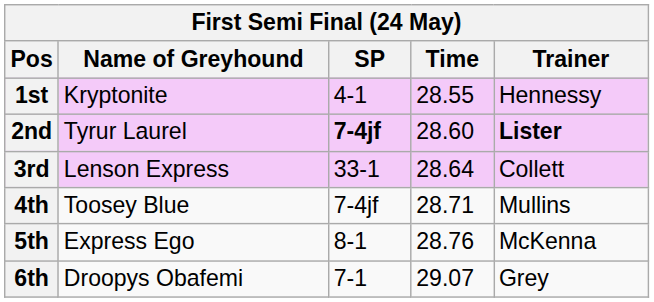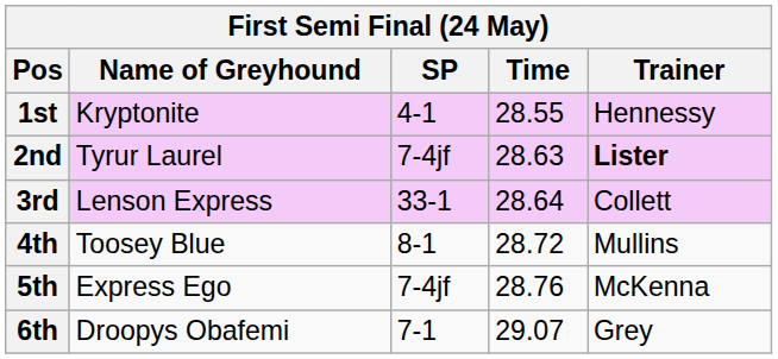2nd | SP: bold -> normal
2nd | Time: 28.60 -> 28.63
4th | SP: 7-4jf -> 8-1
4th | Time: 28.71 -> 28.72
5th | SP: 8-1 -> 7-4jf
